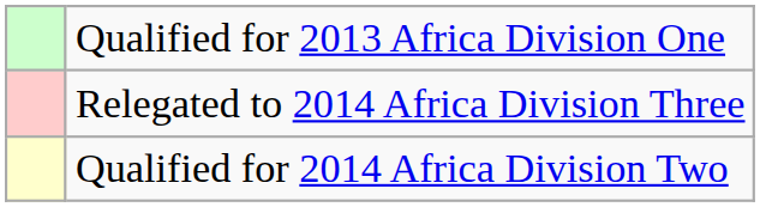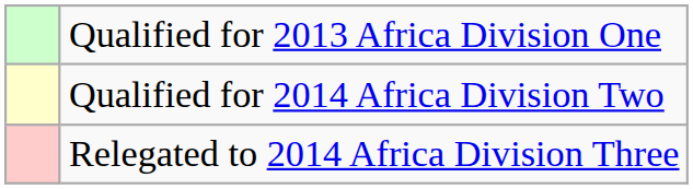rows swapped: Qualified for 2014 Africa Division Two <-> Relegated to 2014 Africa Division Three
